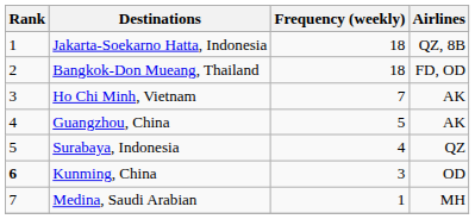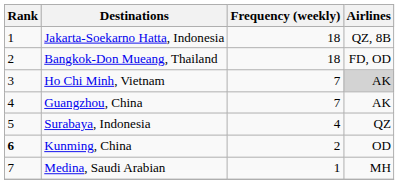Ho Chi Minh, Vietnam | Airlines: no background -> lightgrey background
Guangzhou, China | Frequency (weekly): 5 -> 7
Kunming, China | Frequency (weekly): 3 -> 2
